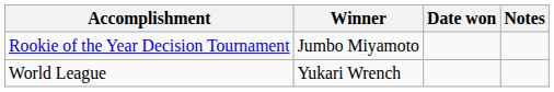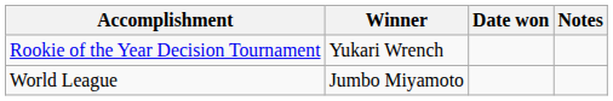Rookie of the Year Decision Tournament | Winner: Jumbo Miyamoto -> Yukari Wrench
World League | Winner: Yukari Wrench -> Jumbo Miyamoto
